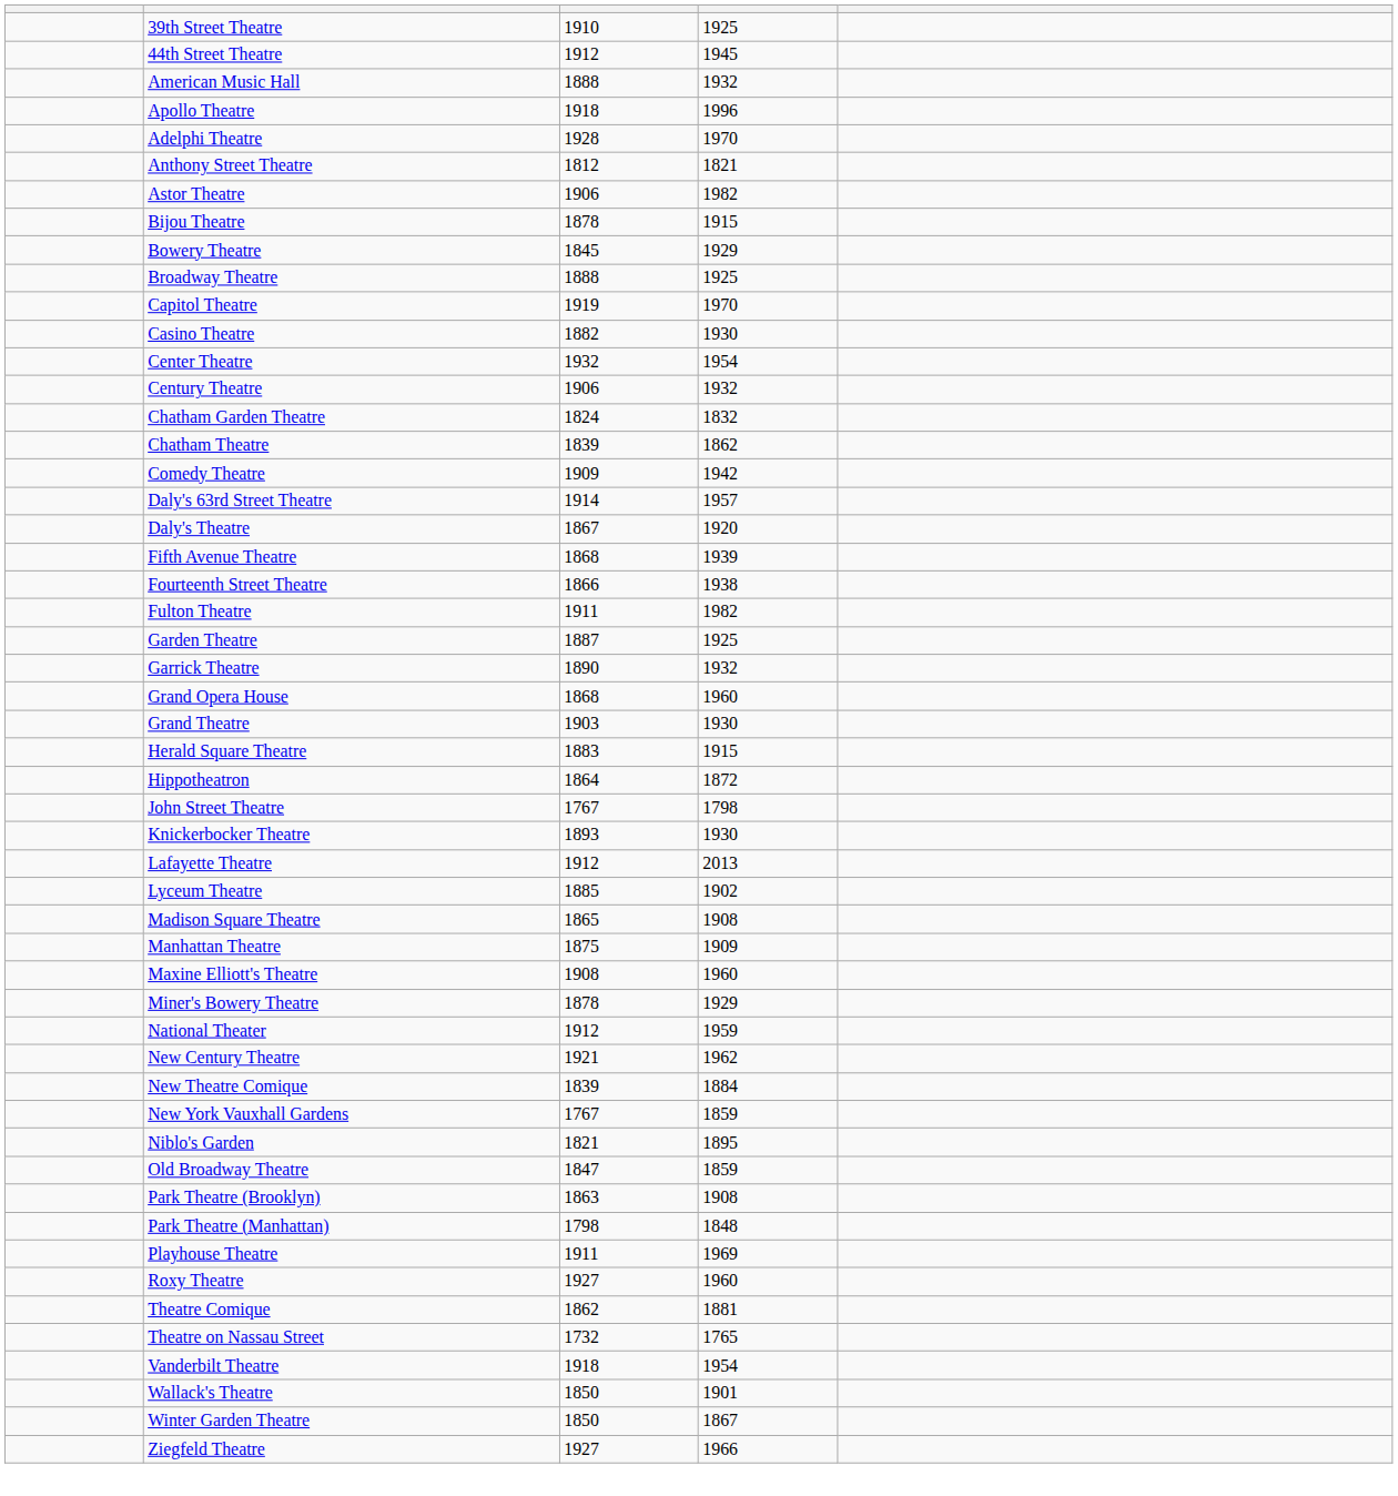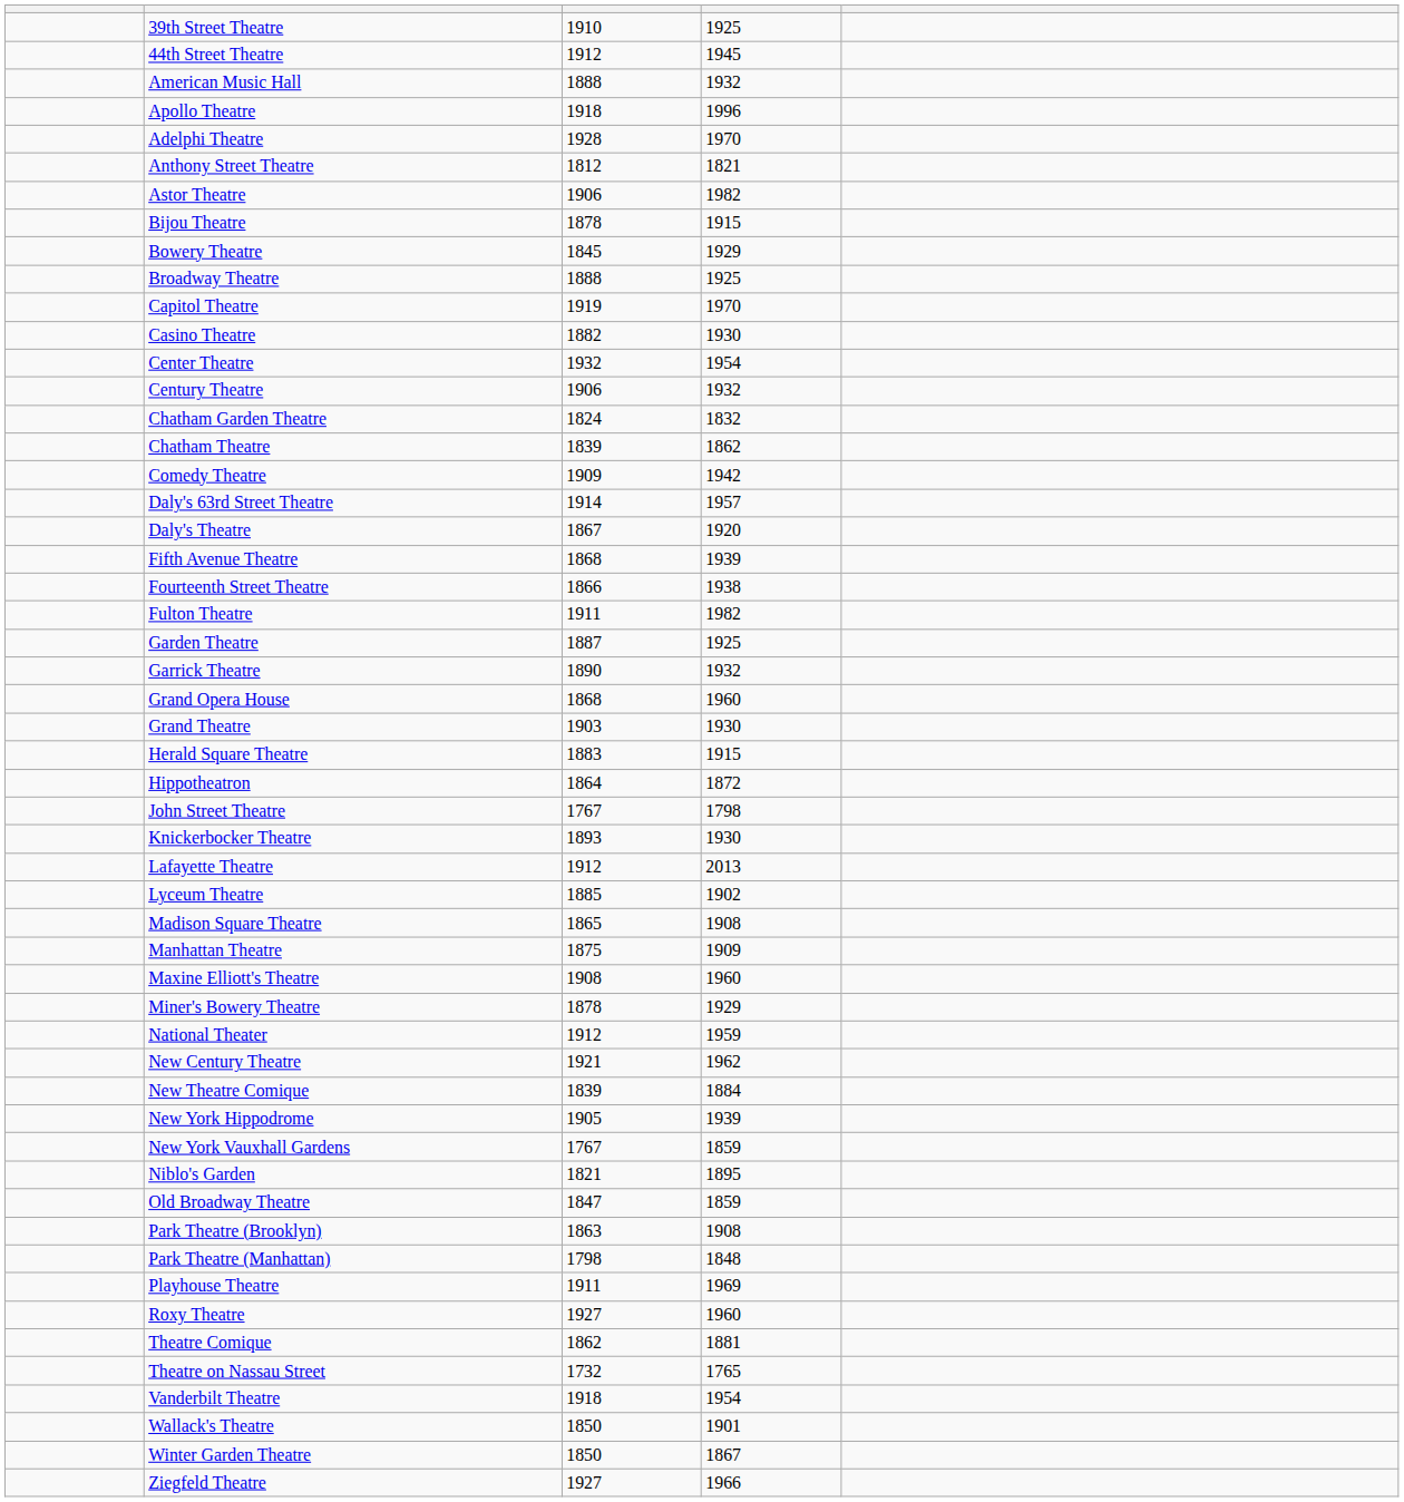+ row: New York Hippodrome | 1905 | 1939
